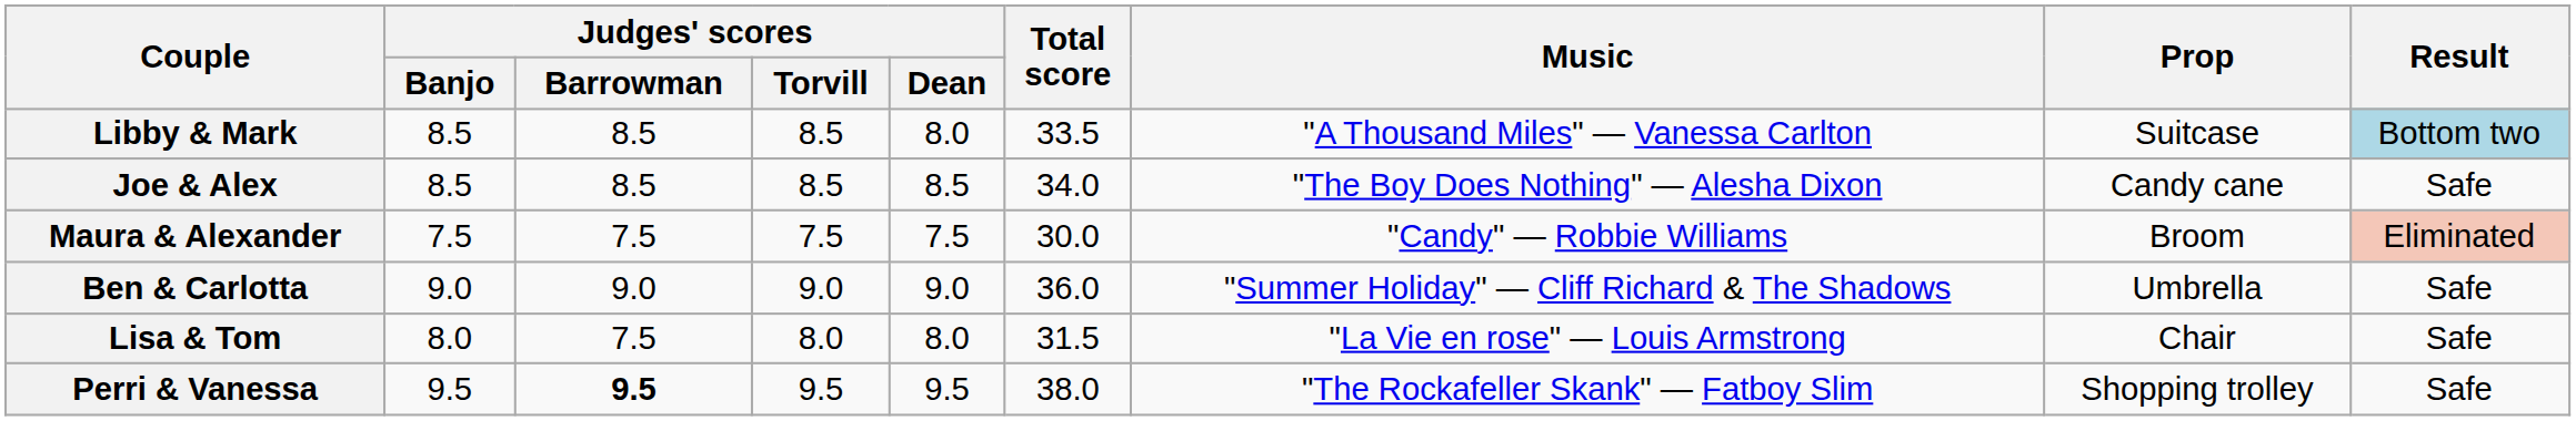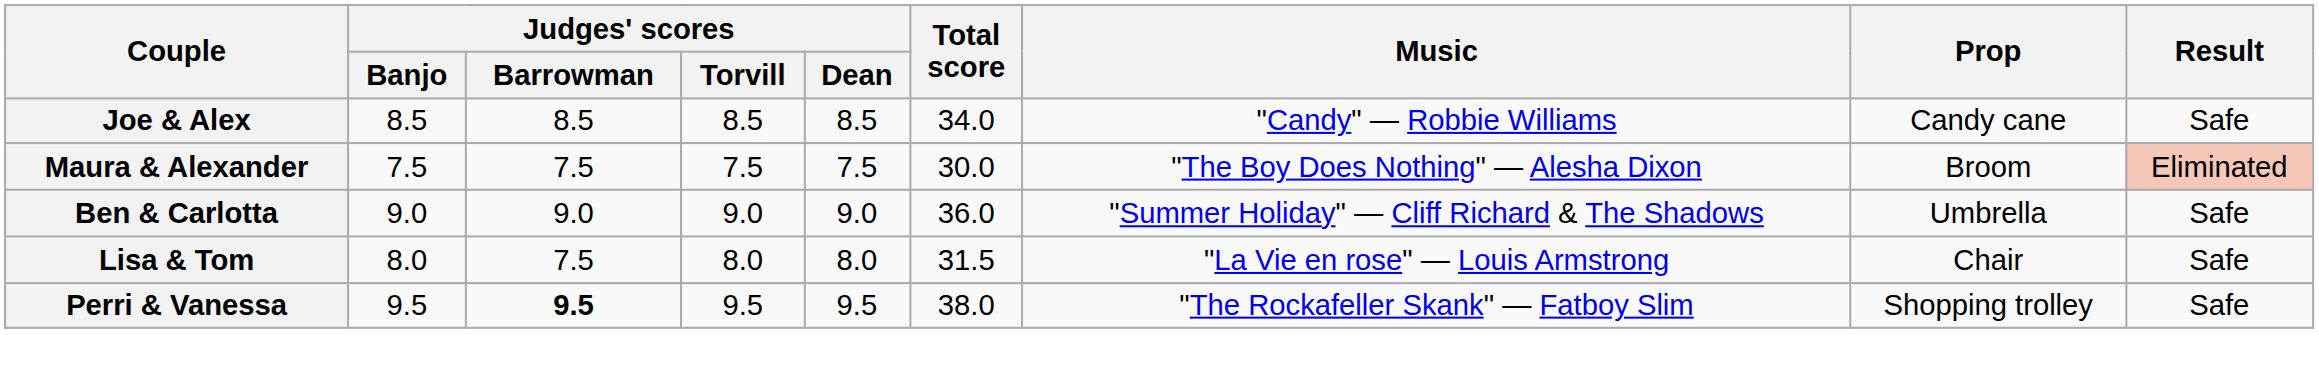- row: Libby & Mark | 8.5 | 8.5 | 8.5 | 8.0 | 33.5 | "A Thousand Miles" — Vanessa Carlton | Suitcase | Bottom two
Joe & Alex | Music: "The Boy Does Nothing" — Alesha Dixon -> "Candy" — Robbie Williams
Maura & Alexander | Music: "Candy" — Robbie Williams -> "The Boy Does Nothing" — Alesha Dixon
